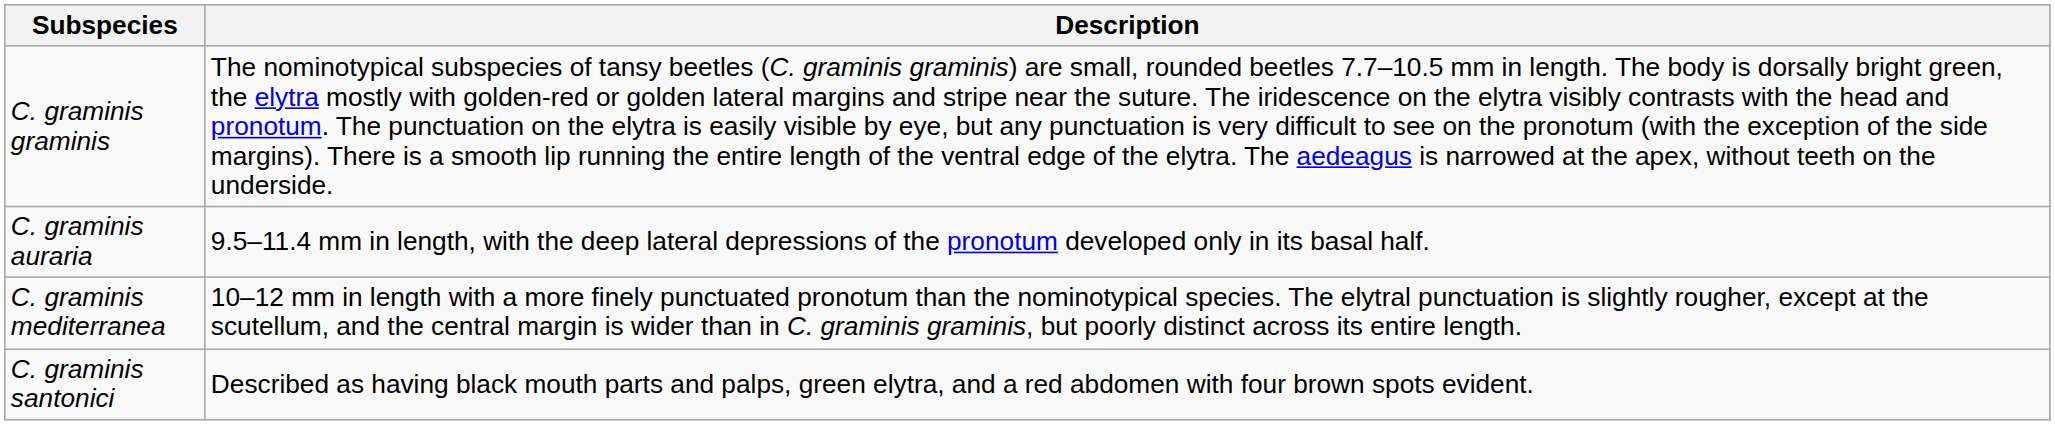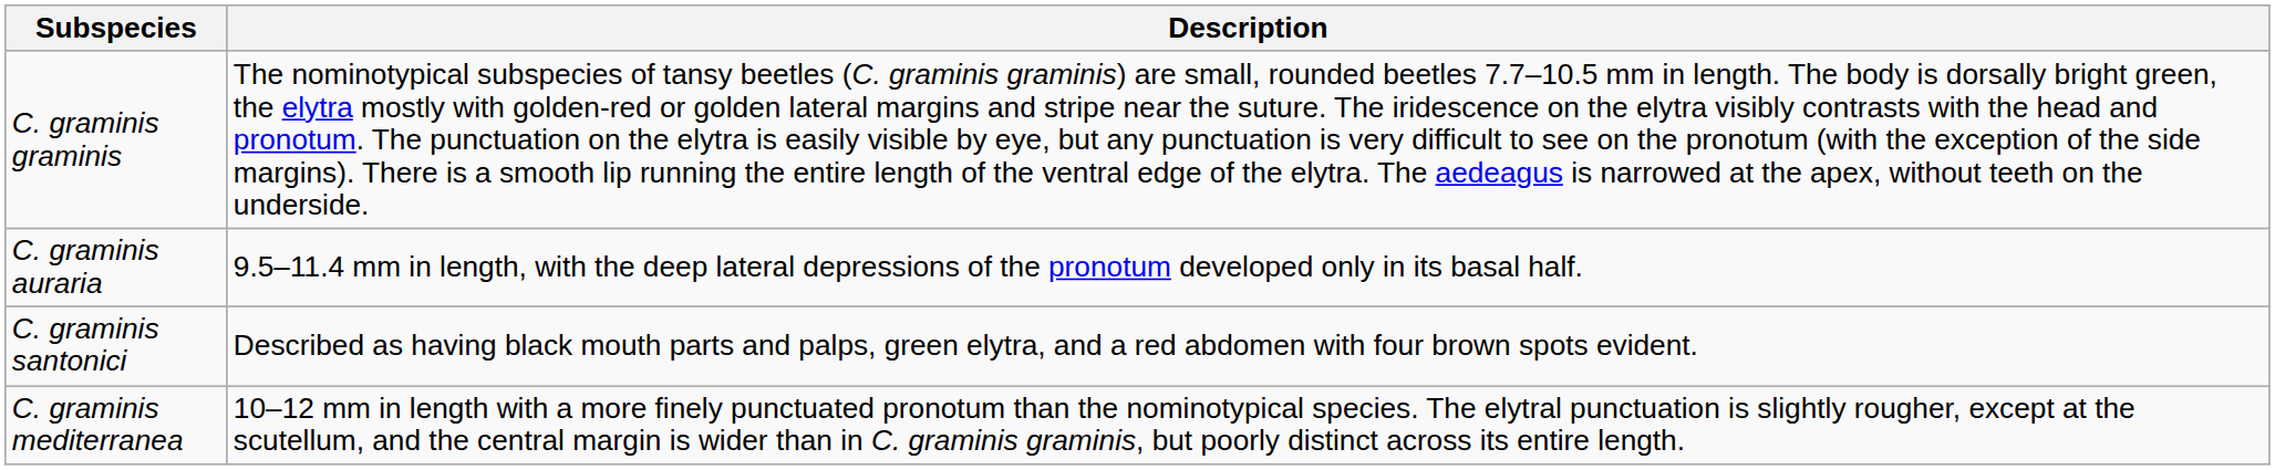rows swapped: C. graminis mediterranea <-> C. graminis santonici
